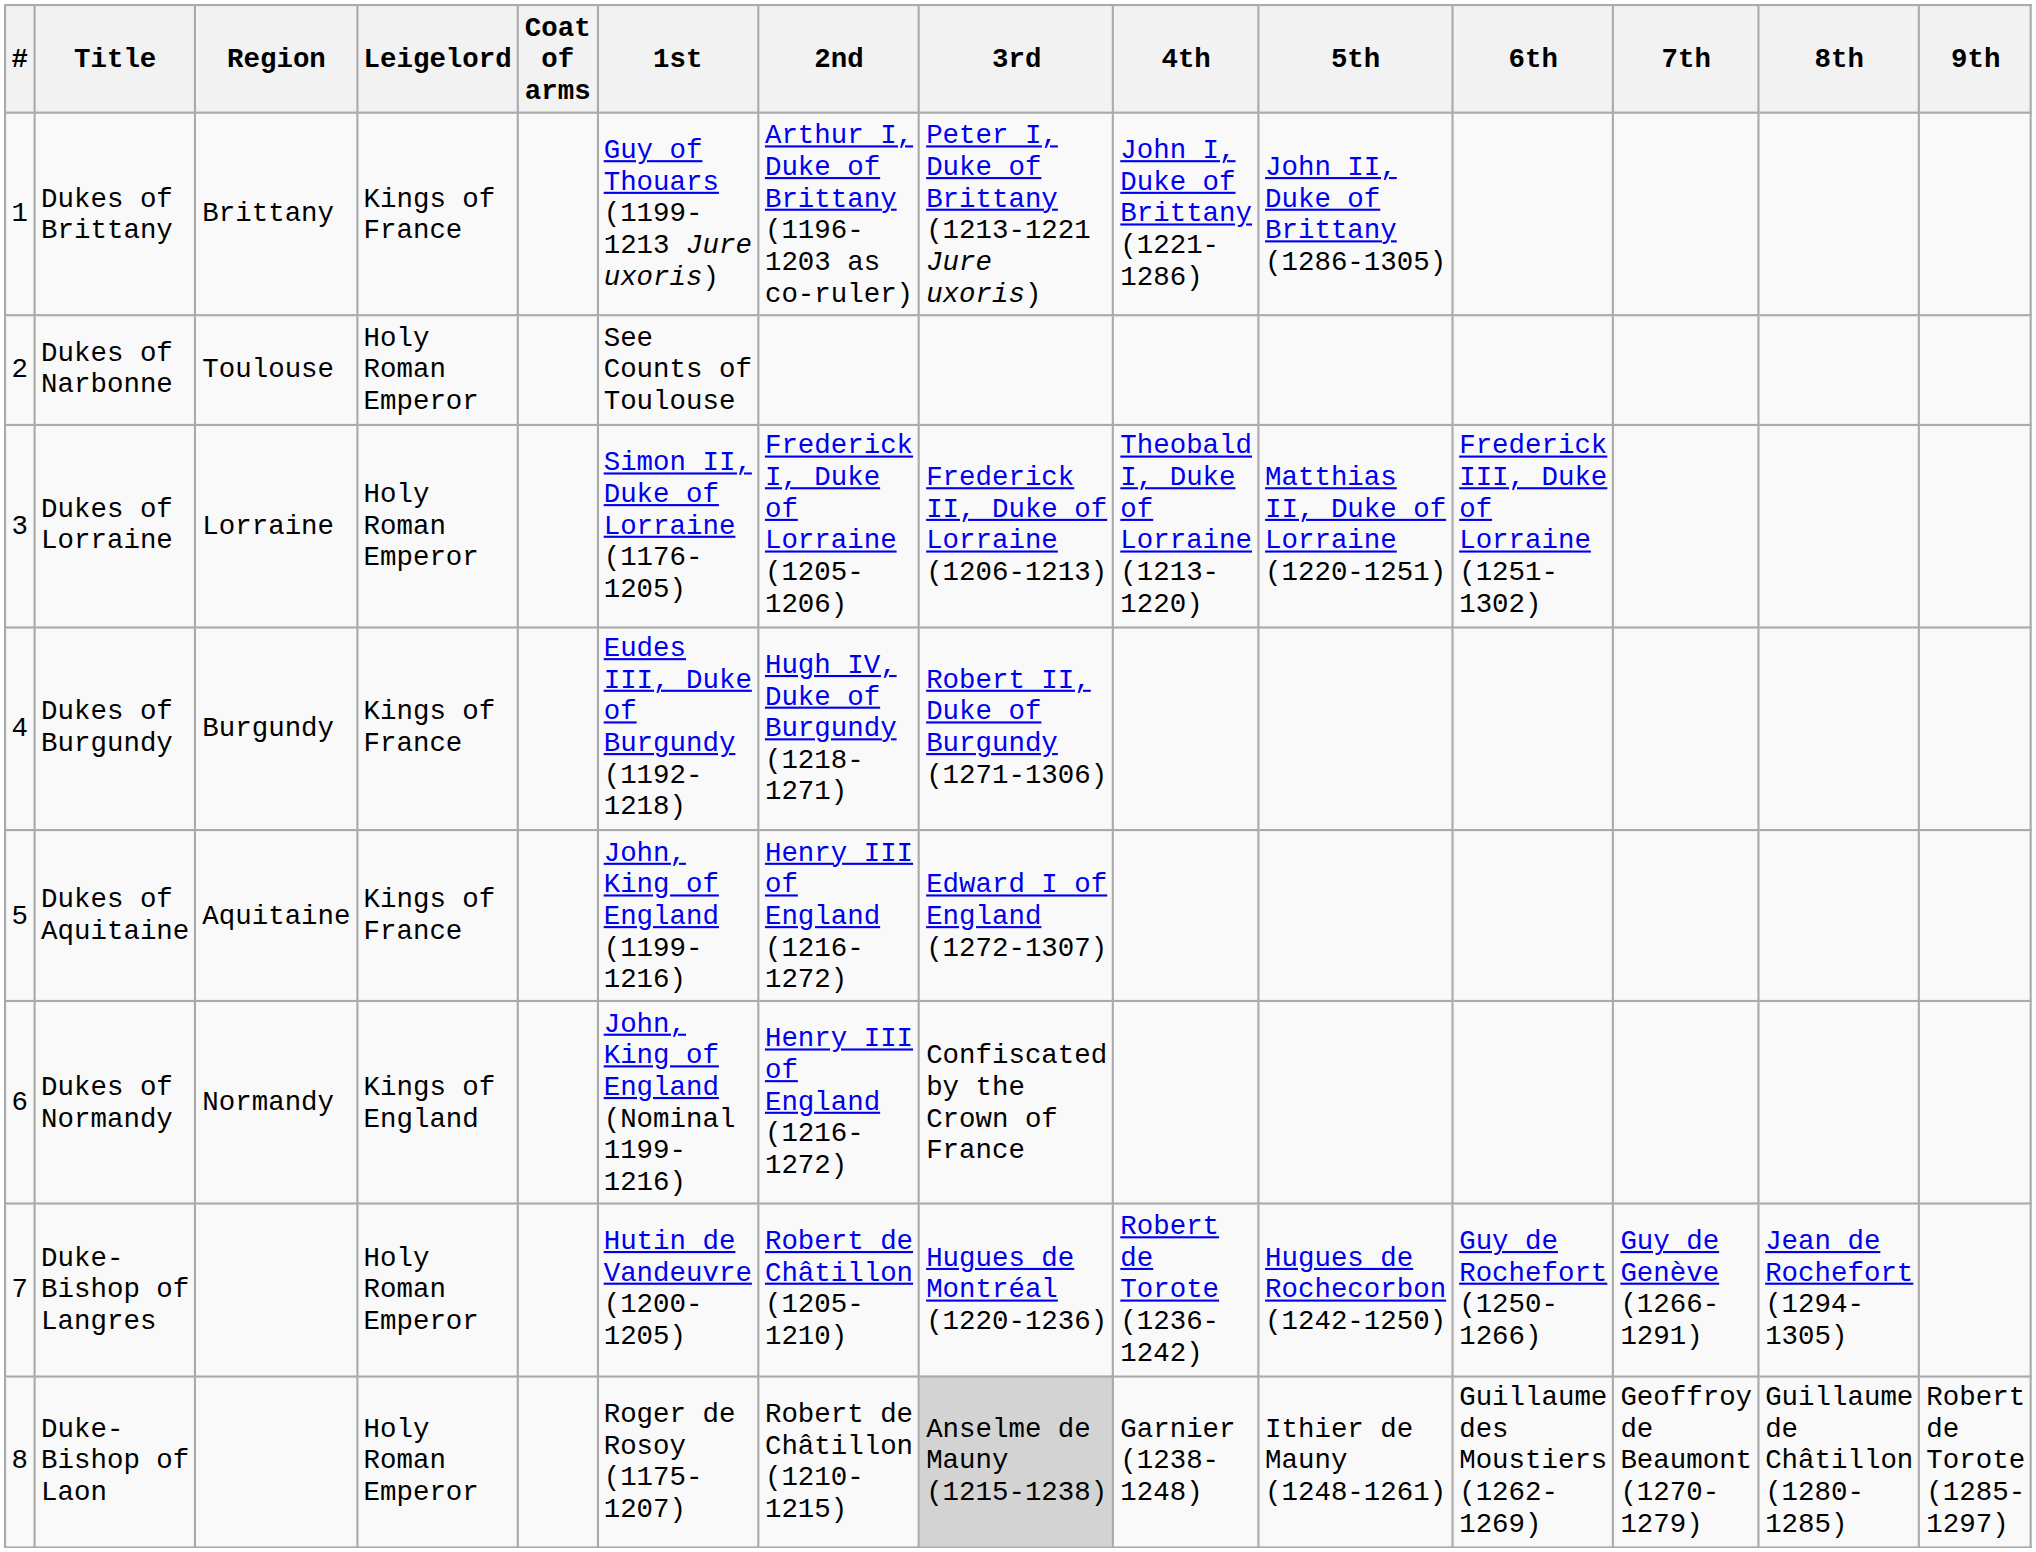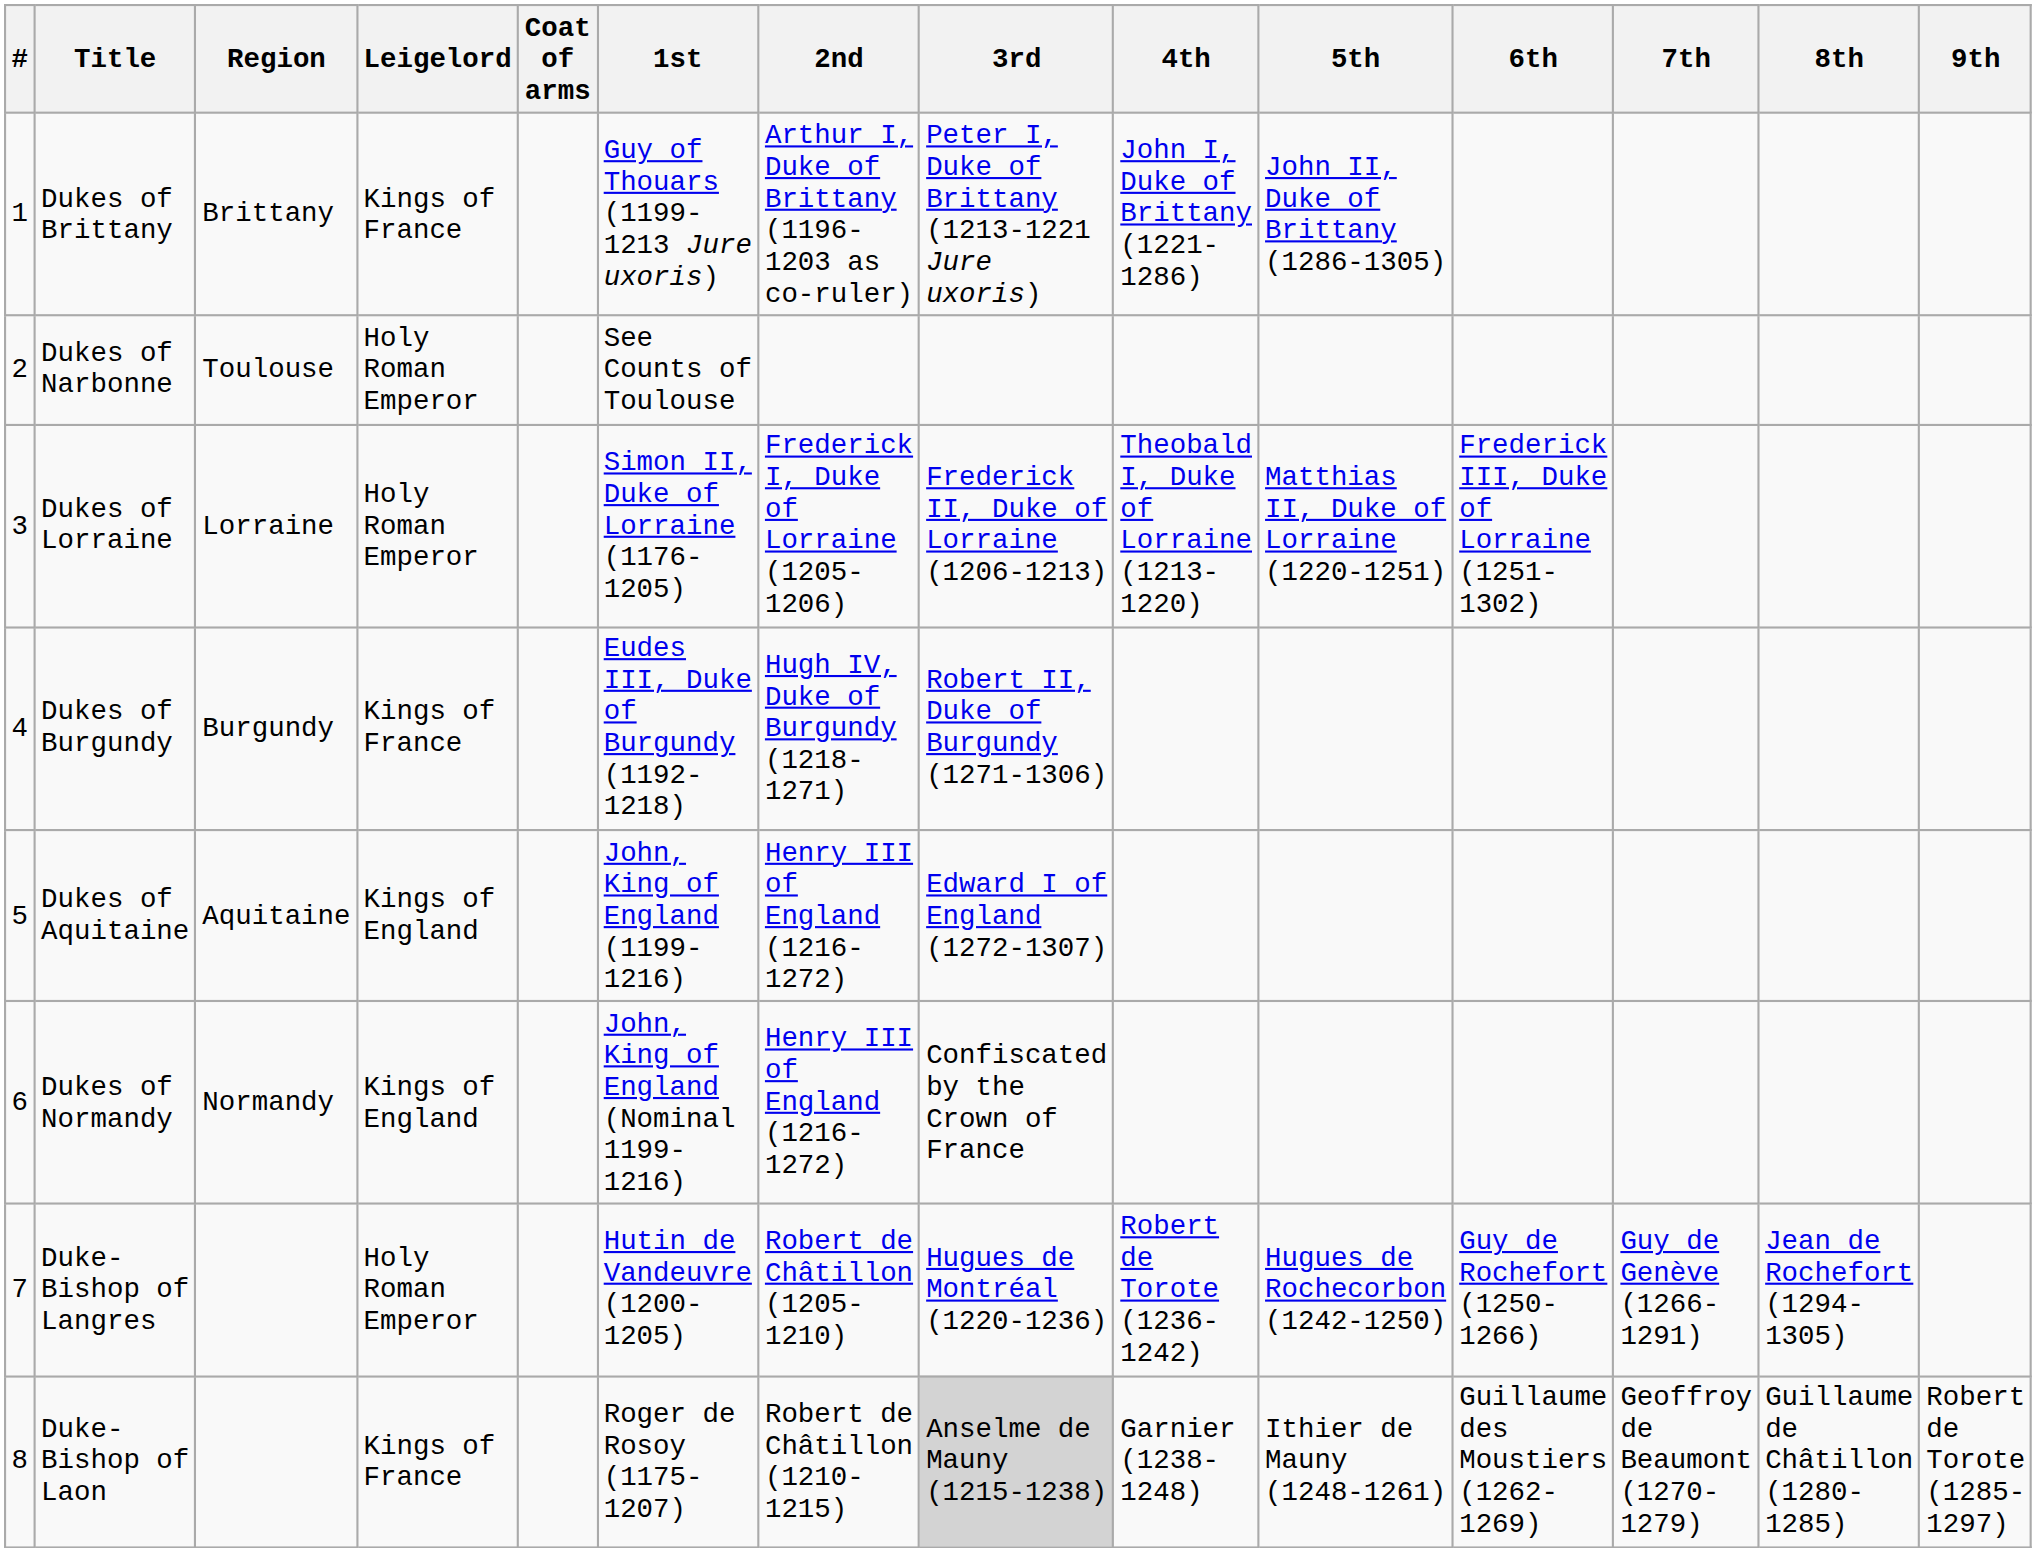Dukes of Aquitaine | Leigelord: Kings of France -> Kings of England
Duke-Bishop of Laon | Leigelord: Holy Roman Emperor -> Kings of France
